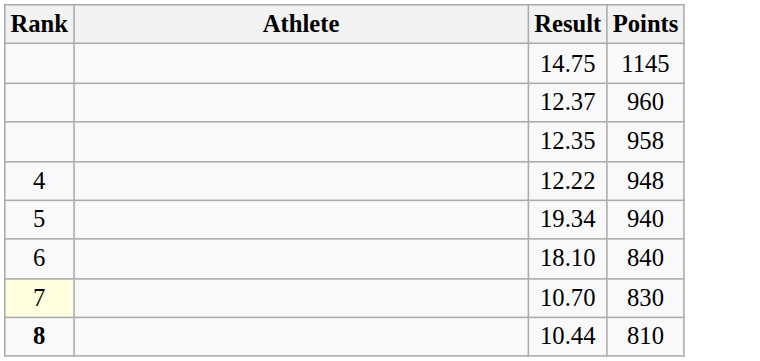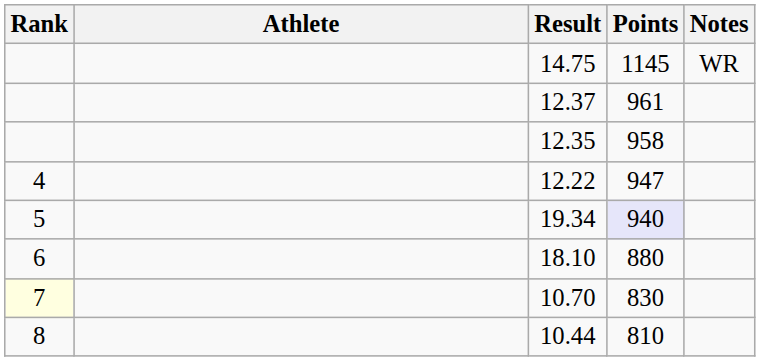+ column: Notes | WR
12.37 | Points: 960 -> 961
12.22 | Points: 948 -> 947
19.34 | Points: no background -> lavender background
18.10 | Points: 840 -> 880
10.44 | Rank: bold -> normal
